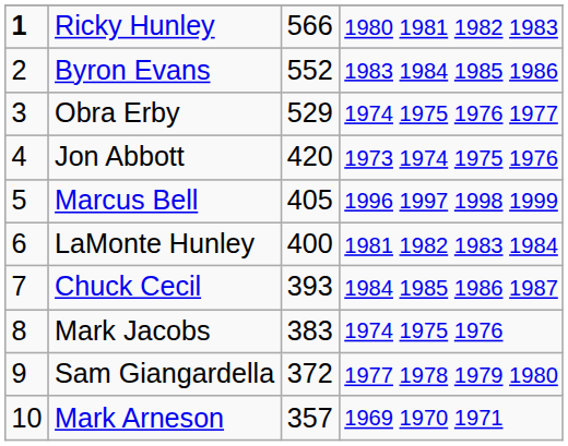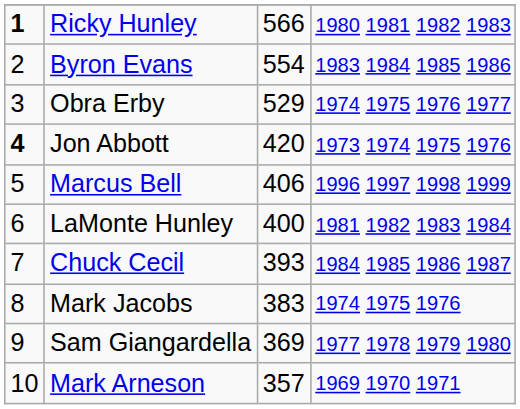Byron Evans | column 3: 552 -> 554
Jon Abbott | column 1: normal -> bold
Marcus Bell | column 3: 405 -> 406
Sam Giangardella | column 3: 372 -> 369
